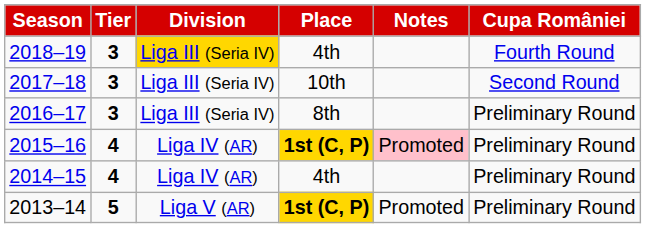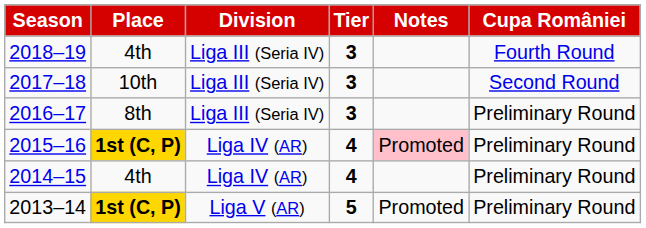columns swapped: Tier <-> Place
2018–19 | Division: gold background -> no background
